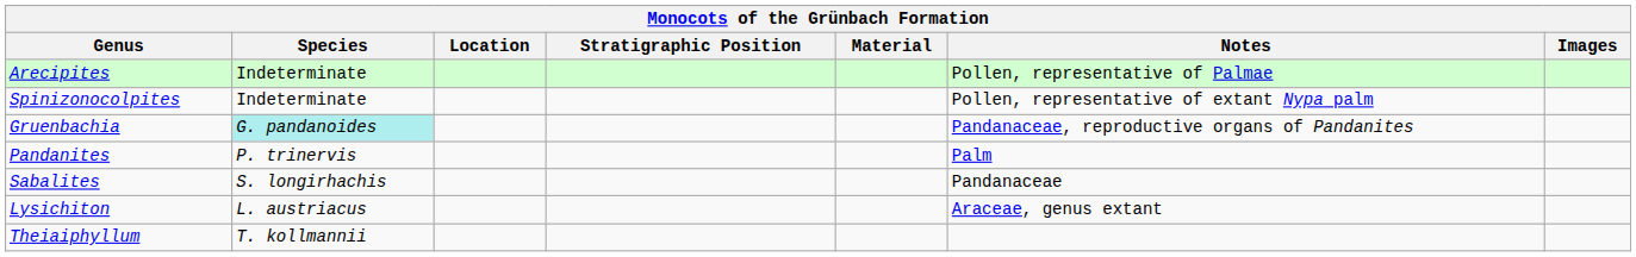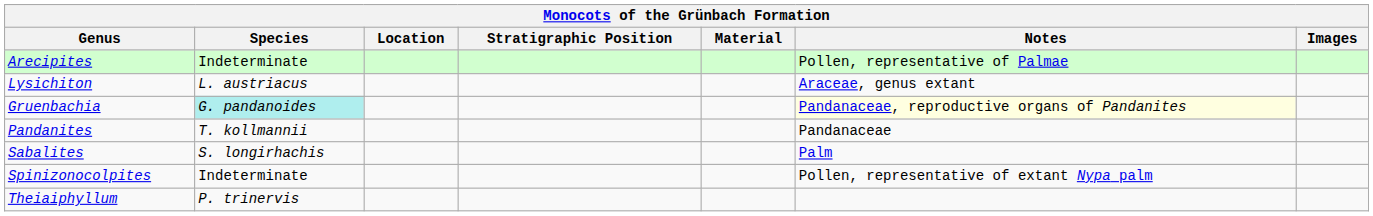rows swapped: Lysichiton <-> Spinizonocolpites
Gruenbachia | Notes: no background -> lightyellow background
Pandanites | Species: P. trinervis -> T. kollmannii
Pandanites | Notes: Palm -> Pandanaceae
Sabalites | Notes: Pandanaceae -> Palm
Theiaiphyllum | Species: T. kollmannii -> P. trinervis
